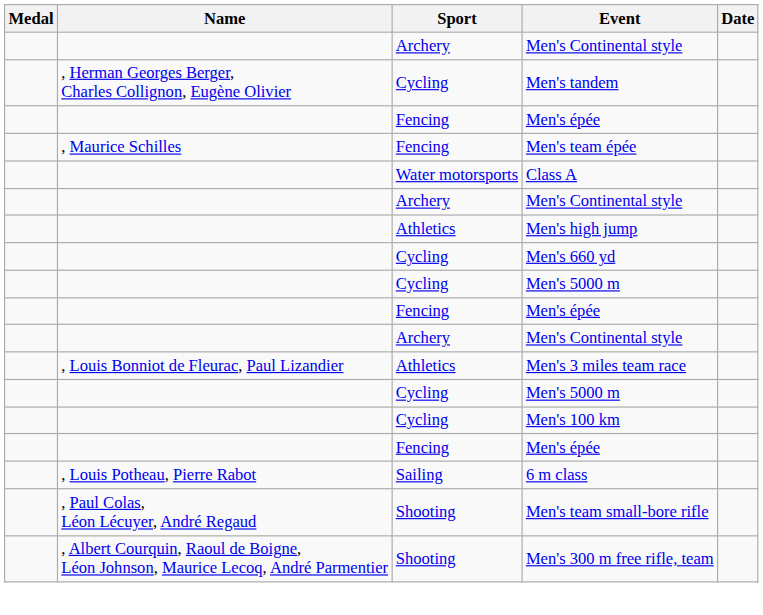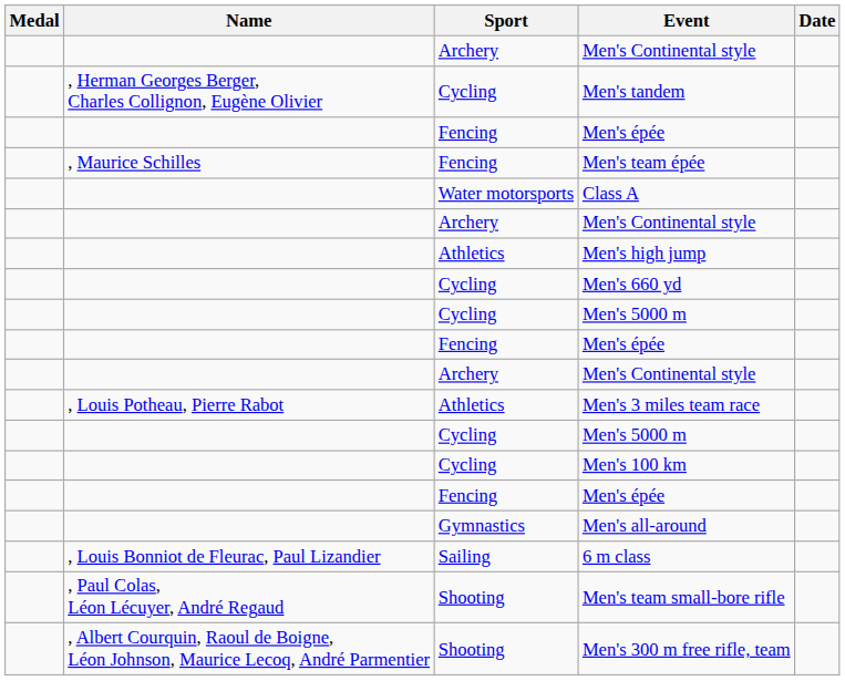Men's 3 miles team race | Name: , Louis Bonniot de Fleurac, Paul Lizandier -> , Louis Potheau, Pierre Rabot
+ row: Gymnastics | Men's all-around
6 m class | Name: , Louis Potheau, Pierre Rabot -> , Louis Bonniot de Fleurac, Paul Lizandier
